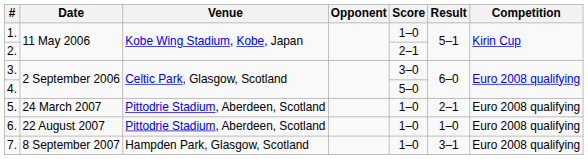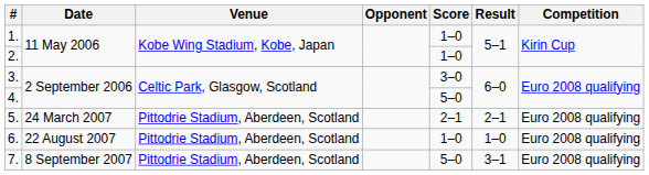2. | Score: 2–1 -> 1–0
5. | Score: 1–0 -> 2–1
7. | Venue: Hampden Park, Glasgow, Scotland -> Pittodrie Stadium, Aberdeen, Scotland
7. | Score: 1–0 -> 5–0
